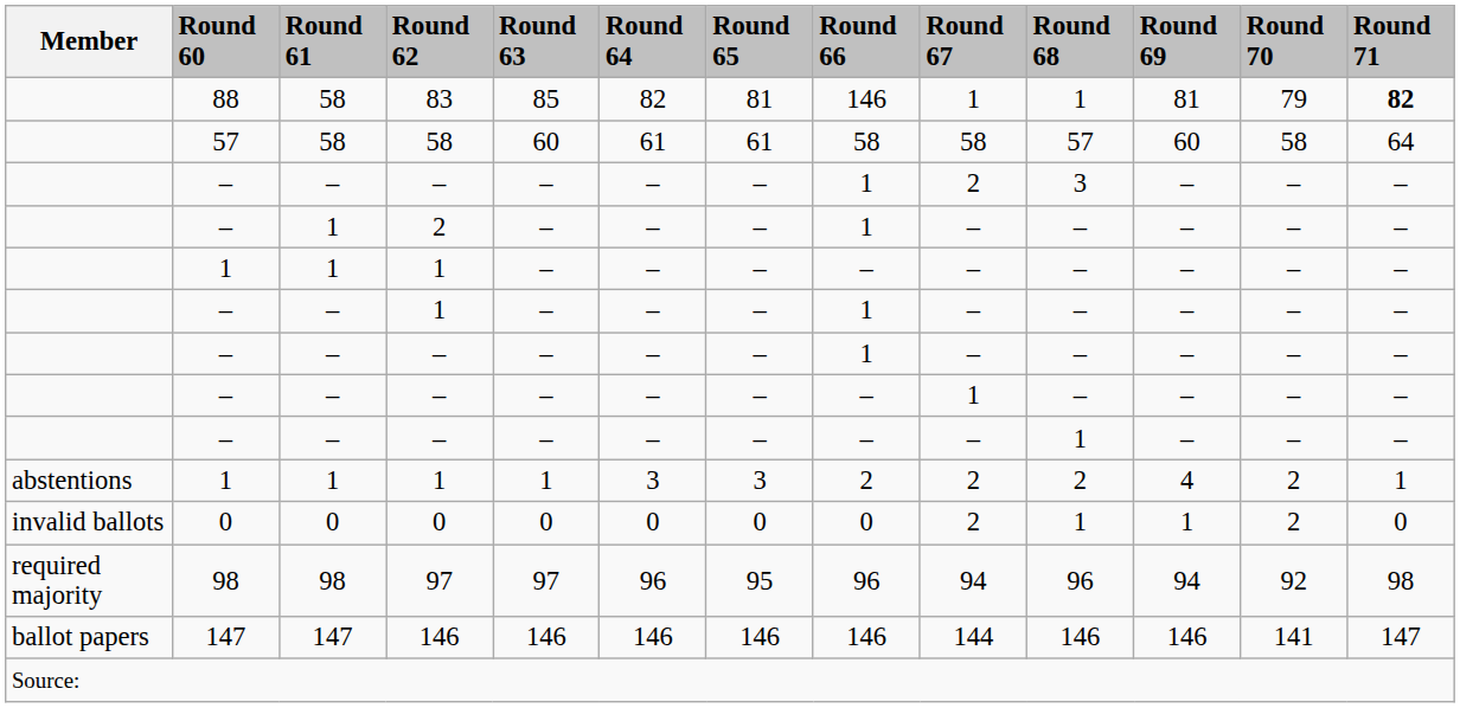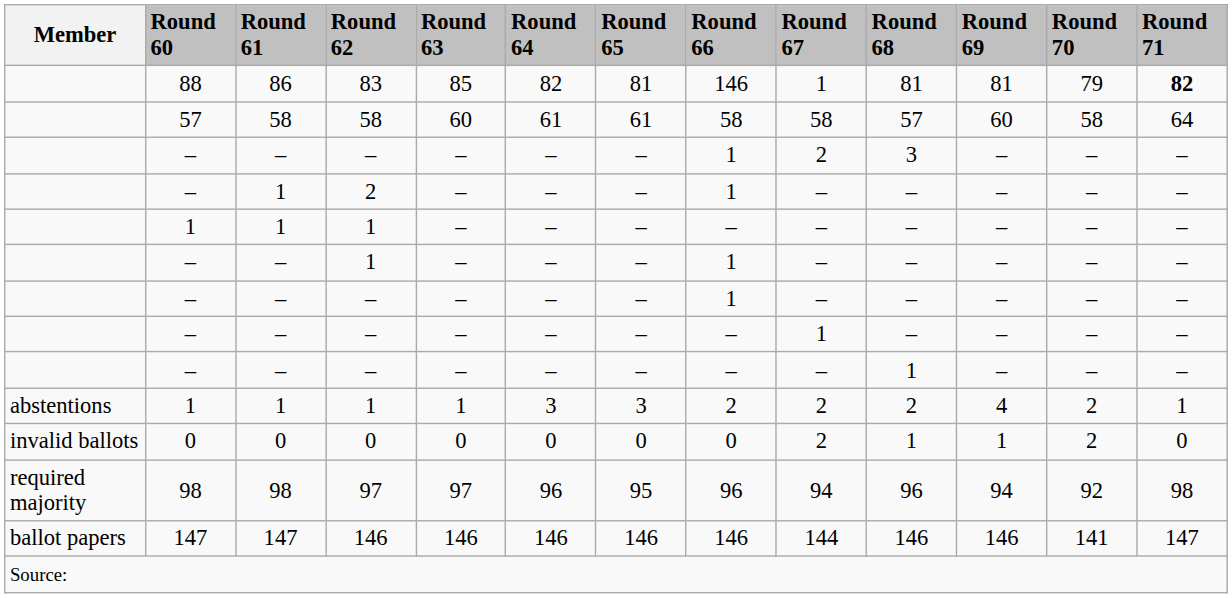83 | Round 61: 58 -> 86
83 | Round 68: 1 -> 81
